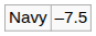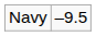Navy | column 2: –7.5 -> –9.5
